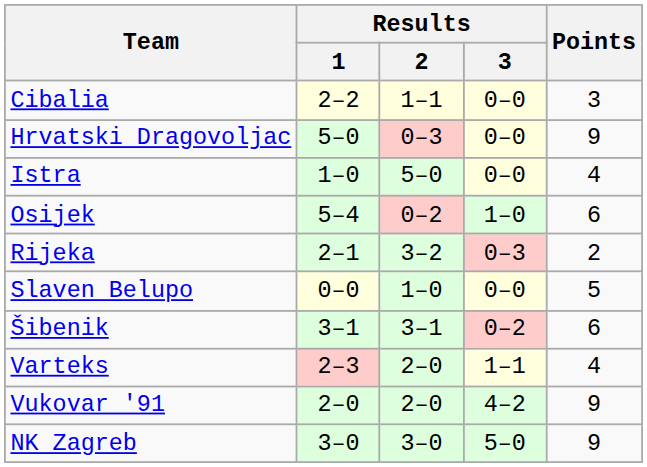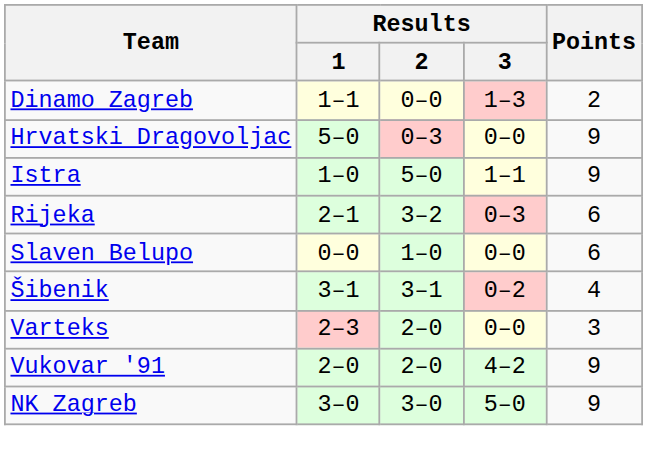- row: Cibalia | 2–2 | 1–1 | 0–0 | 3
+ row: Dinamo Zagreb | 1–1 | 0–0 | 1–3 | 2
Istra | Results / 3: 0–0 -> 1–1
Istra | Points: 4 -> 9
- row: Osijek | 5–4 | 0–2 | 1–0 | 6
Rijeka | Points: 2 -> 6
Slaven Belupo | Points: 5 -> 6
Šibenik | Points: 6 -> 4
Varteks | Results / 3: 1–1 -> 0–0
Varteks | Points: 4 -> 3
